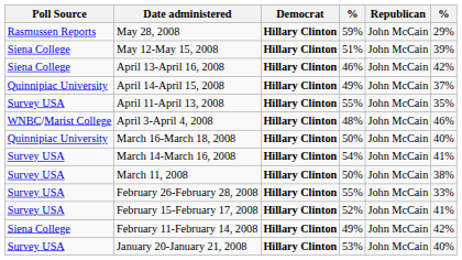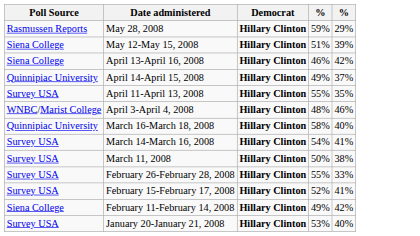- column: Republican | John McCain | John McCain | John McCain | John McCain | John McCain | John McCain | John McCain | John McCain | John McCain | John McCain | John McCain | John McCain | John McCain
March 16-March 18, 2008 | column 4: 50% -> 58%
